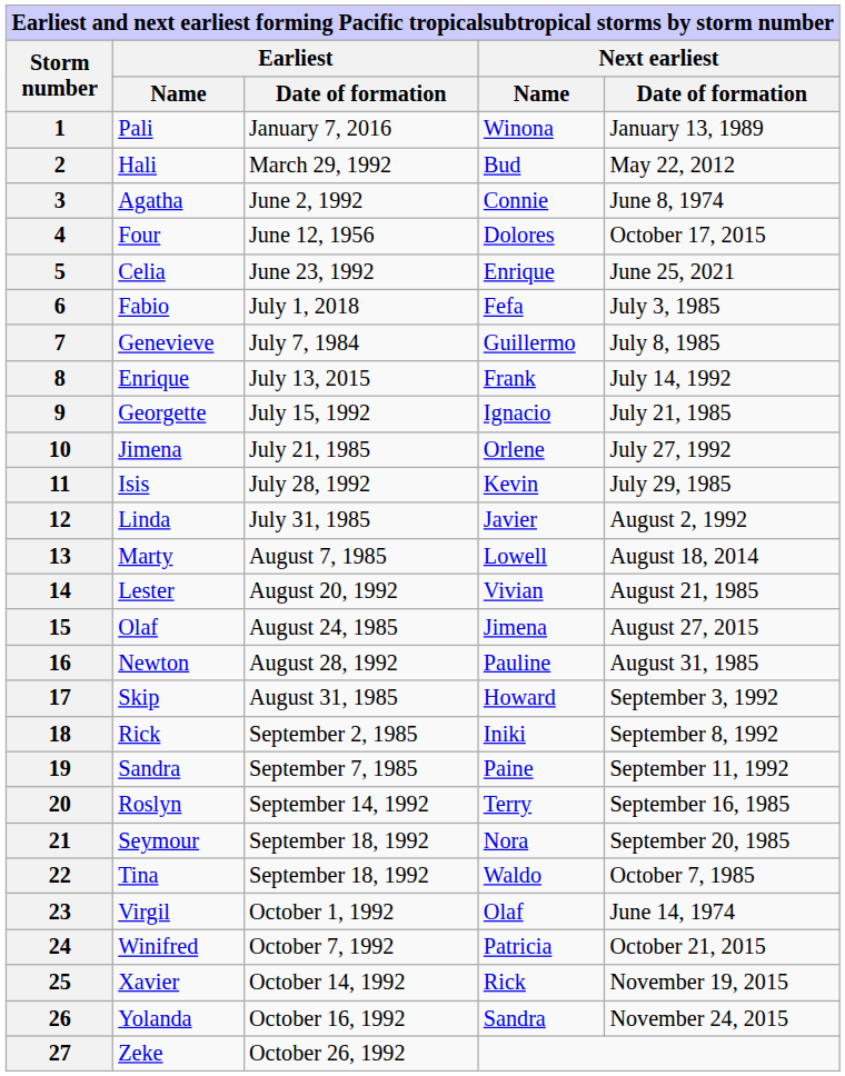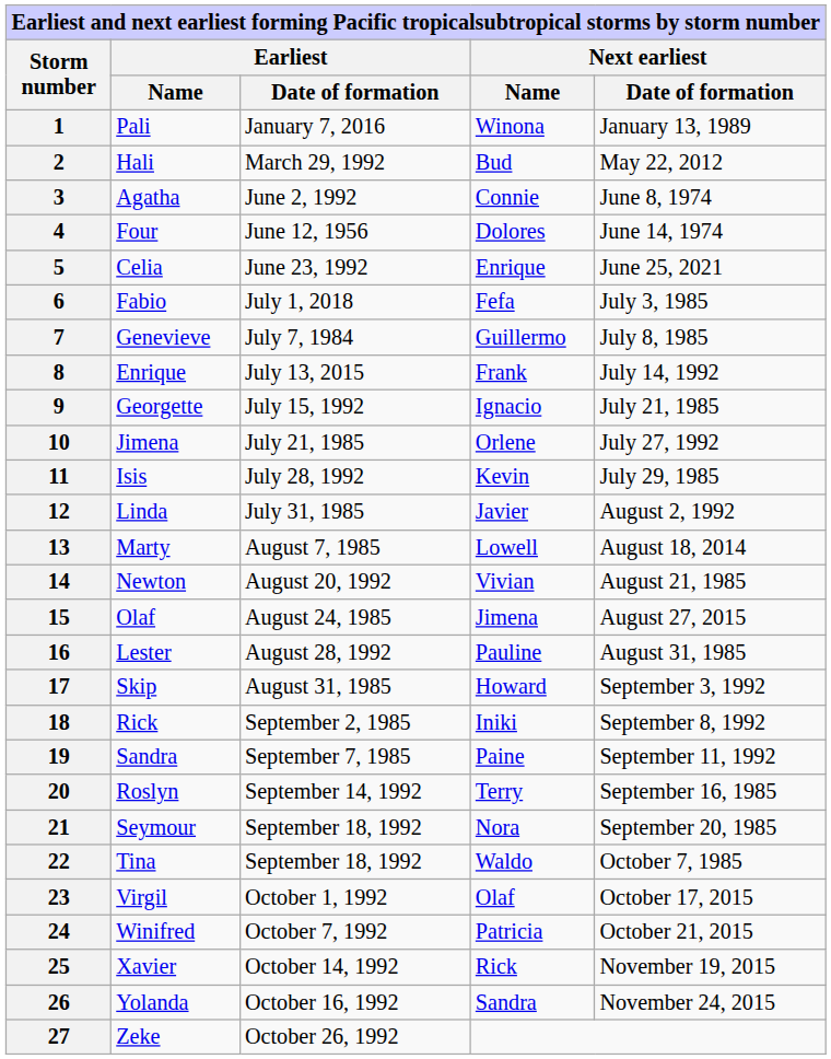4 | Next earliest / Date of formation: October 17, 2015 -> June 14, 1974
14 | Earliest / Name: Lester -> Newton
16 | Earliest / Name: Newton -> Lester
23 | Next earliest / Date of formation: June 14, 1974 -> October 17, 2015
